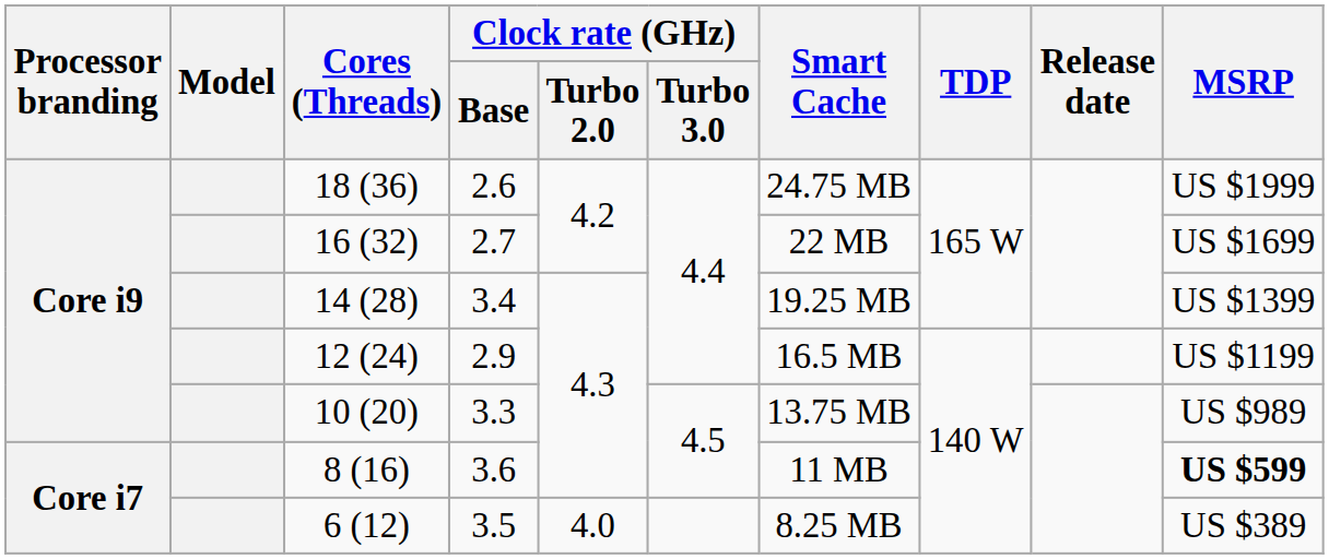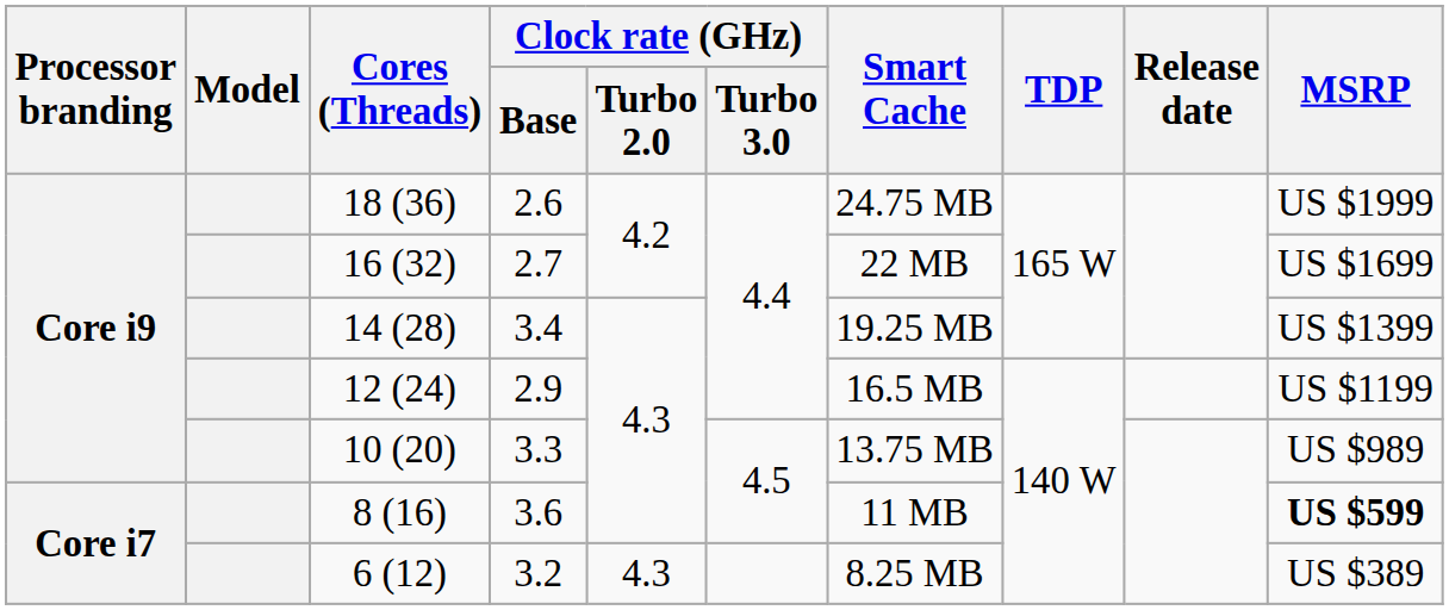6 (12) | Clock rate (GHz) / Base: 3.5 -> 3.2
6 (12) | Clock rate (GHz) / Turbo 2.0: 4.0 -> 4.3
